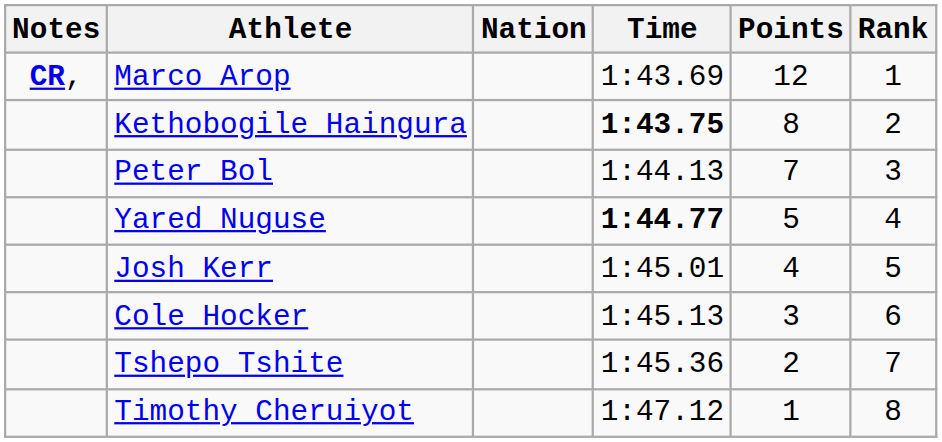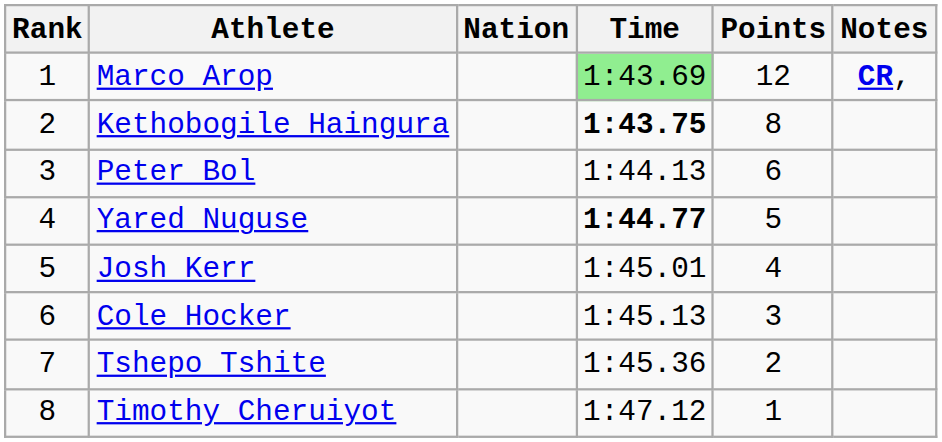columns swapped: Rank <-> Notes
Marco Arop | Time: no background -> lightgreen background
Peter Bol | Points: 7 -> 6
